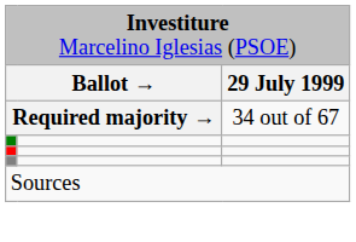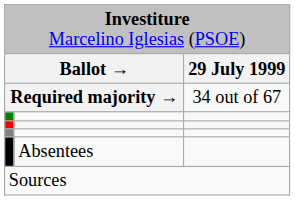+ row: Absentees
